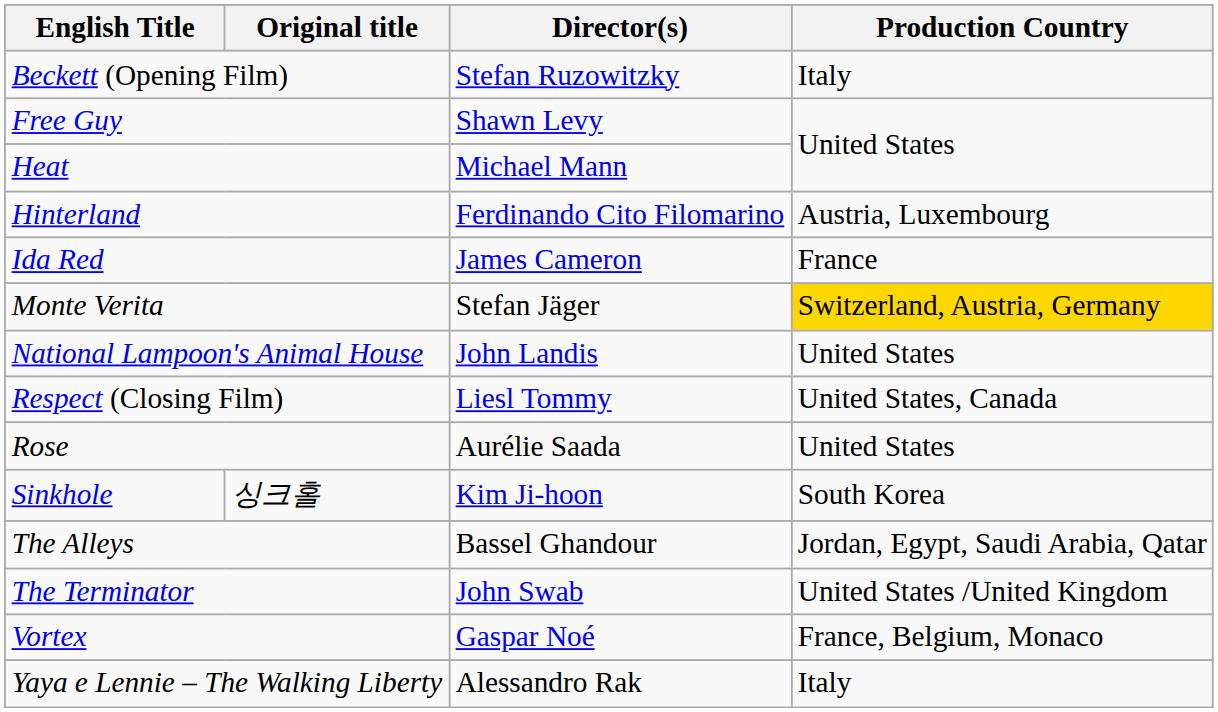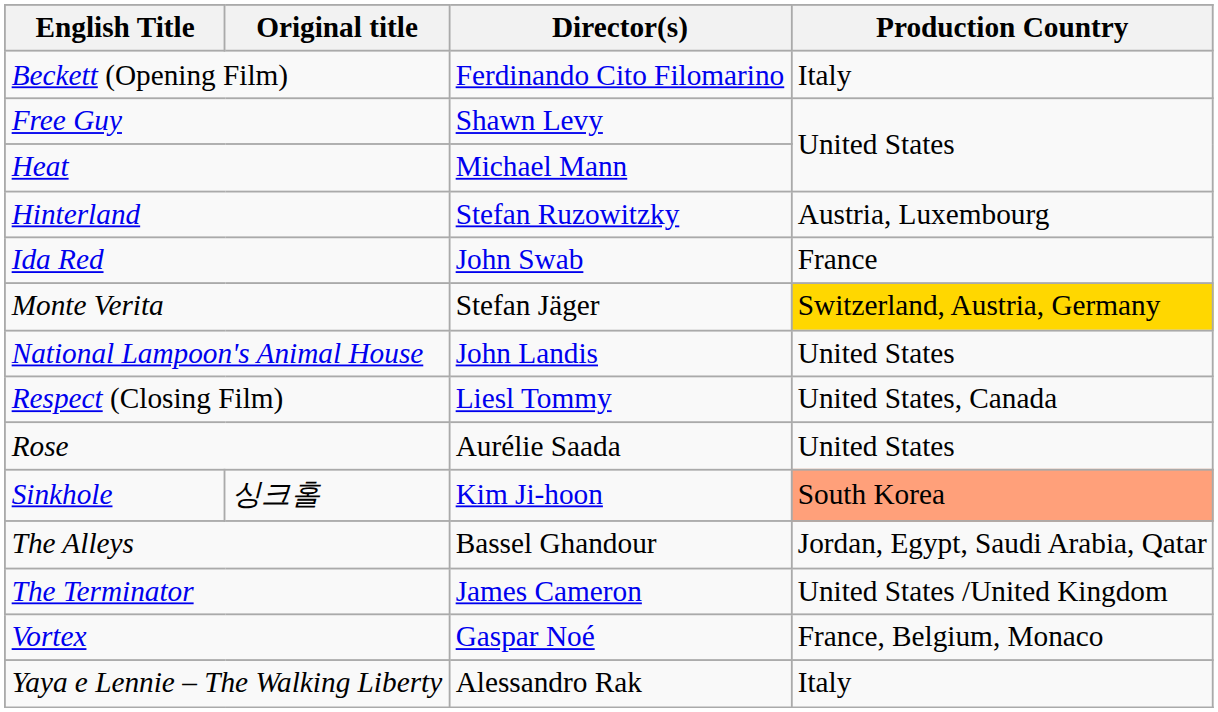Beckett (Opening Film) | Director(s): Stefan Ruzowitzky -> Ferdinando Cito Filomarino
Hinterland | Director(s): Ferdinando Cito Filomarino -> Stefan Ruzowitzky
Ida Red | Director(s): James Cameron -> John Swab
Sinkhole | Production Country: no background -> lightsalmon background
The Terminator | Director(s): John Swab -> James Cameron
